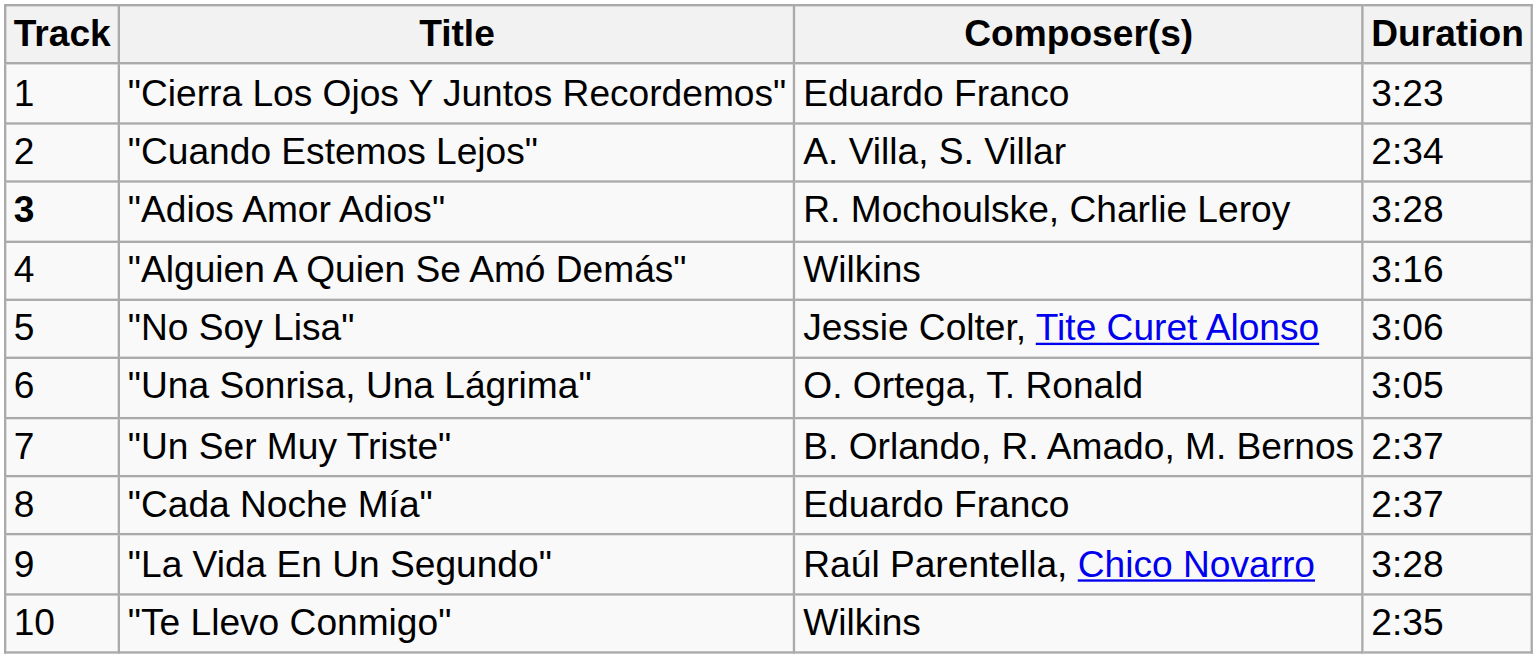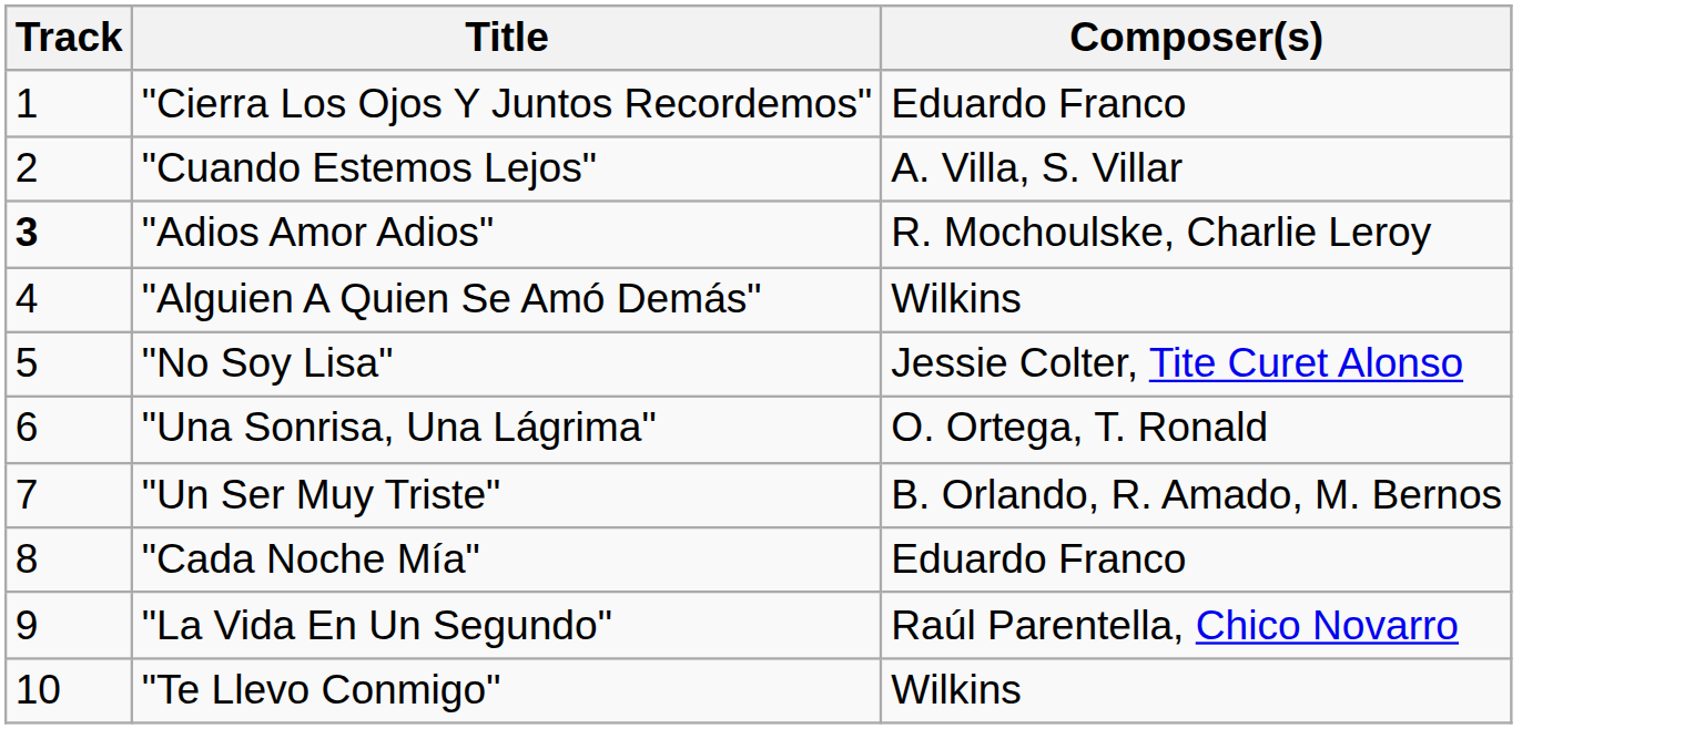- column: Duration | 3:23 | 2:34 | 3:28 | 3:16 | 3:06 | 3:05 | 2:37 | 2:37 | 3:28 | 2:35
